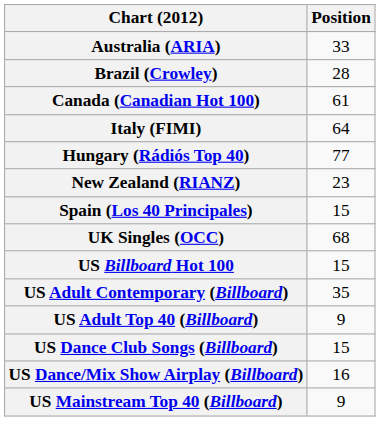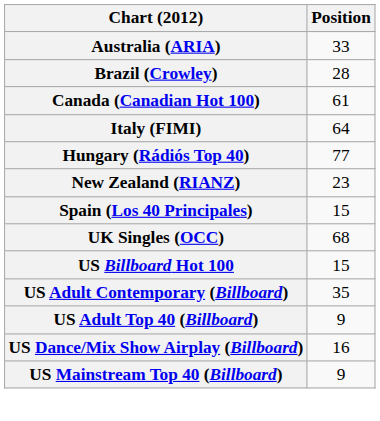- row: US Dance Club Songs (Billboard) | 15
